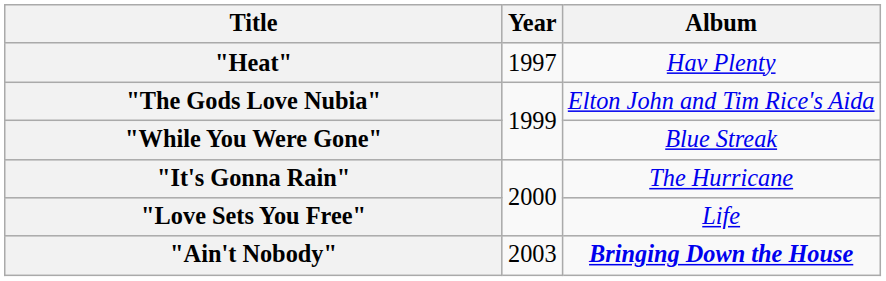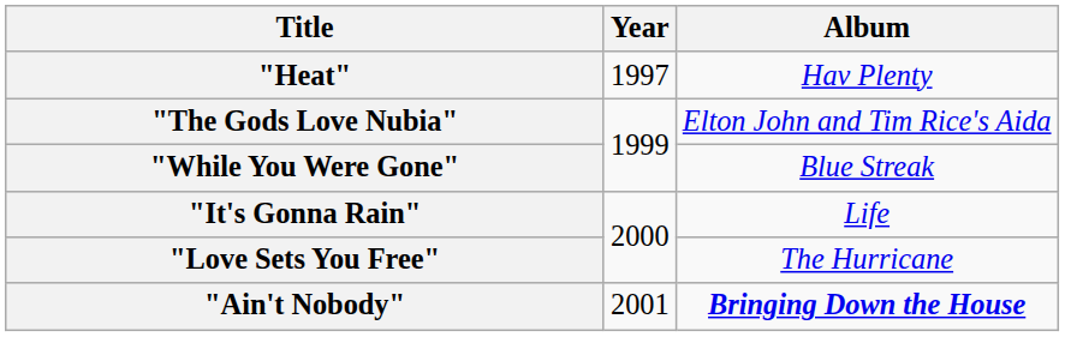"It's Gonna Rain" | Album: The Hurricane -> Life
"Love Sets You Free" | Album: Life -> The Hurricane
"Ain't Nobody" | Year: 2003 -> 2001
